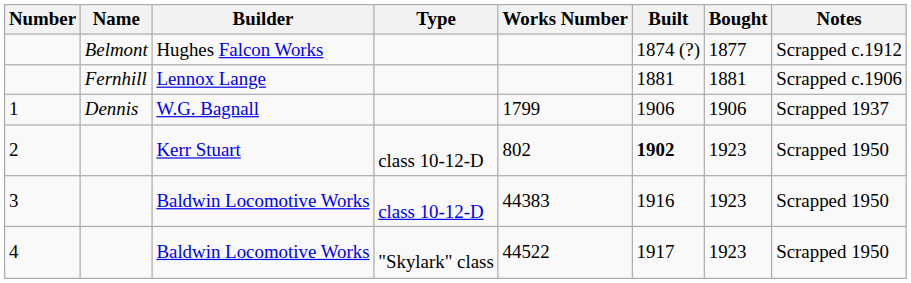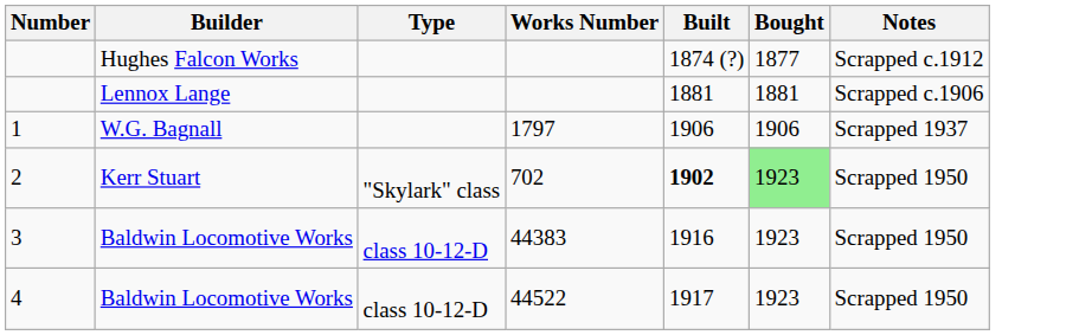- column: Name | Belmont | Fernhill | Dennis
1 | Works Number: 1799 -> 1797
2 | Type: class 10-12-D -> "Skylark" class
2 | Works Number: 802 -> 702
2 | Bought: no background -> lightgreen background
4 | Type: "Skylark" class -> class 10-12-D
